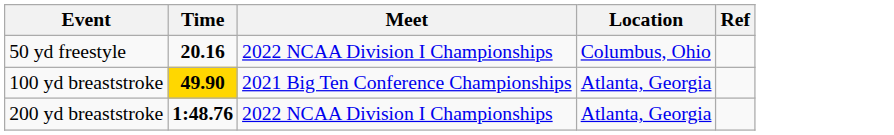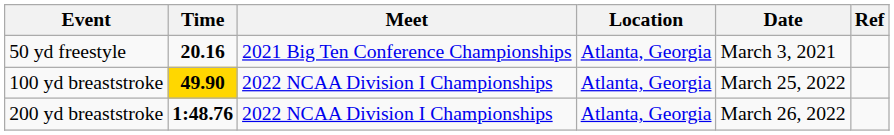+ column: Date | March 3, 2021 | March 25, 2022 | March 26, 2022
50 yd freestyle | Meet: 2022 NCAA Division I Championships -> 2021 Big Ten Conference Championships
50 yd freestyle | Location: Columbus, Ohio -> Atlanta, Georgia
100 yd breaststroke | Meet: 2021 Big Ten Conference Championships -> 2022 NCAA Division I Championships
